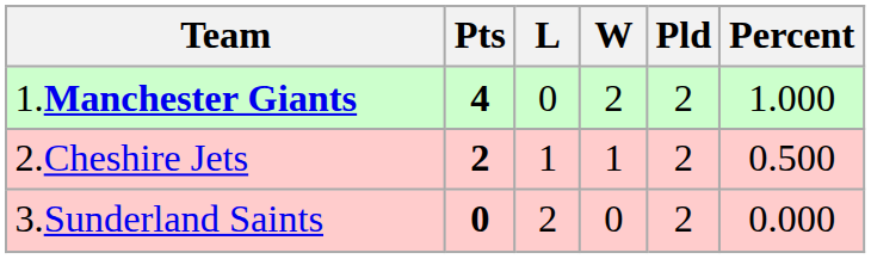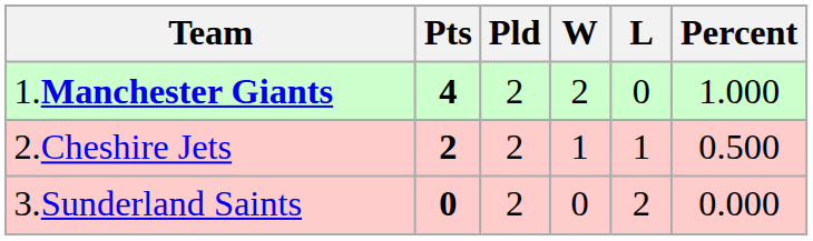columns swapped: Pld <-> L
